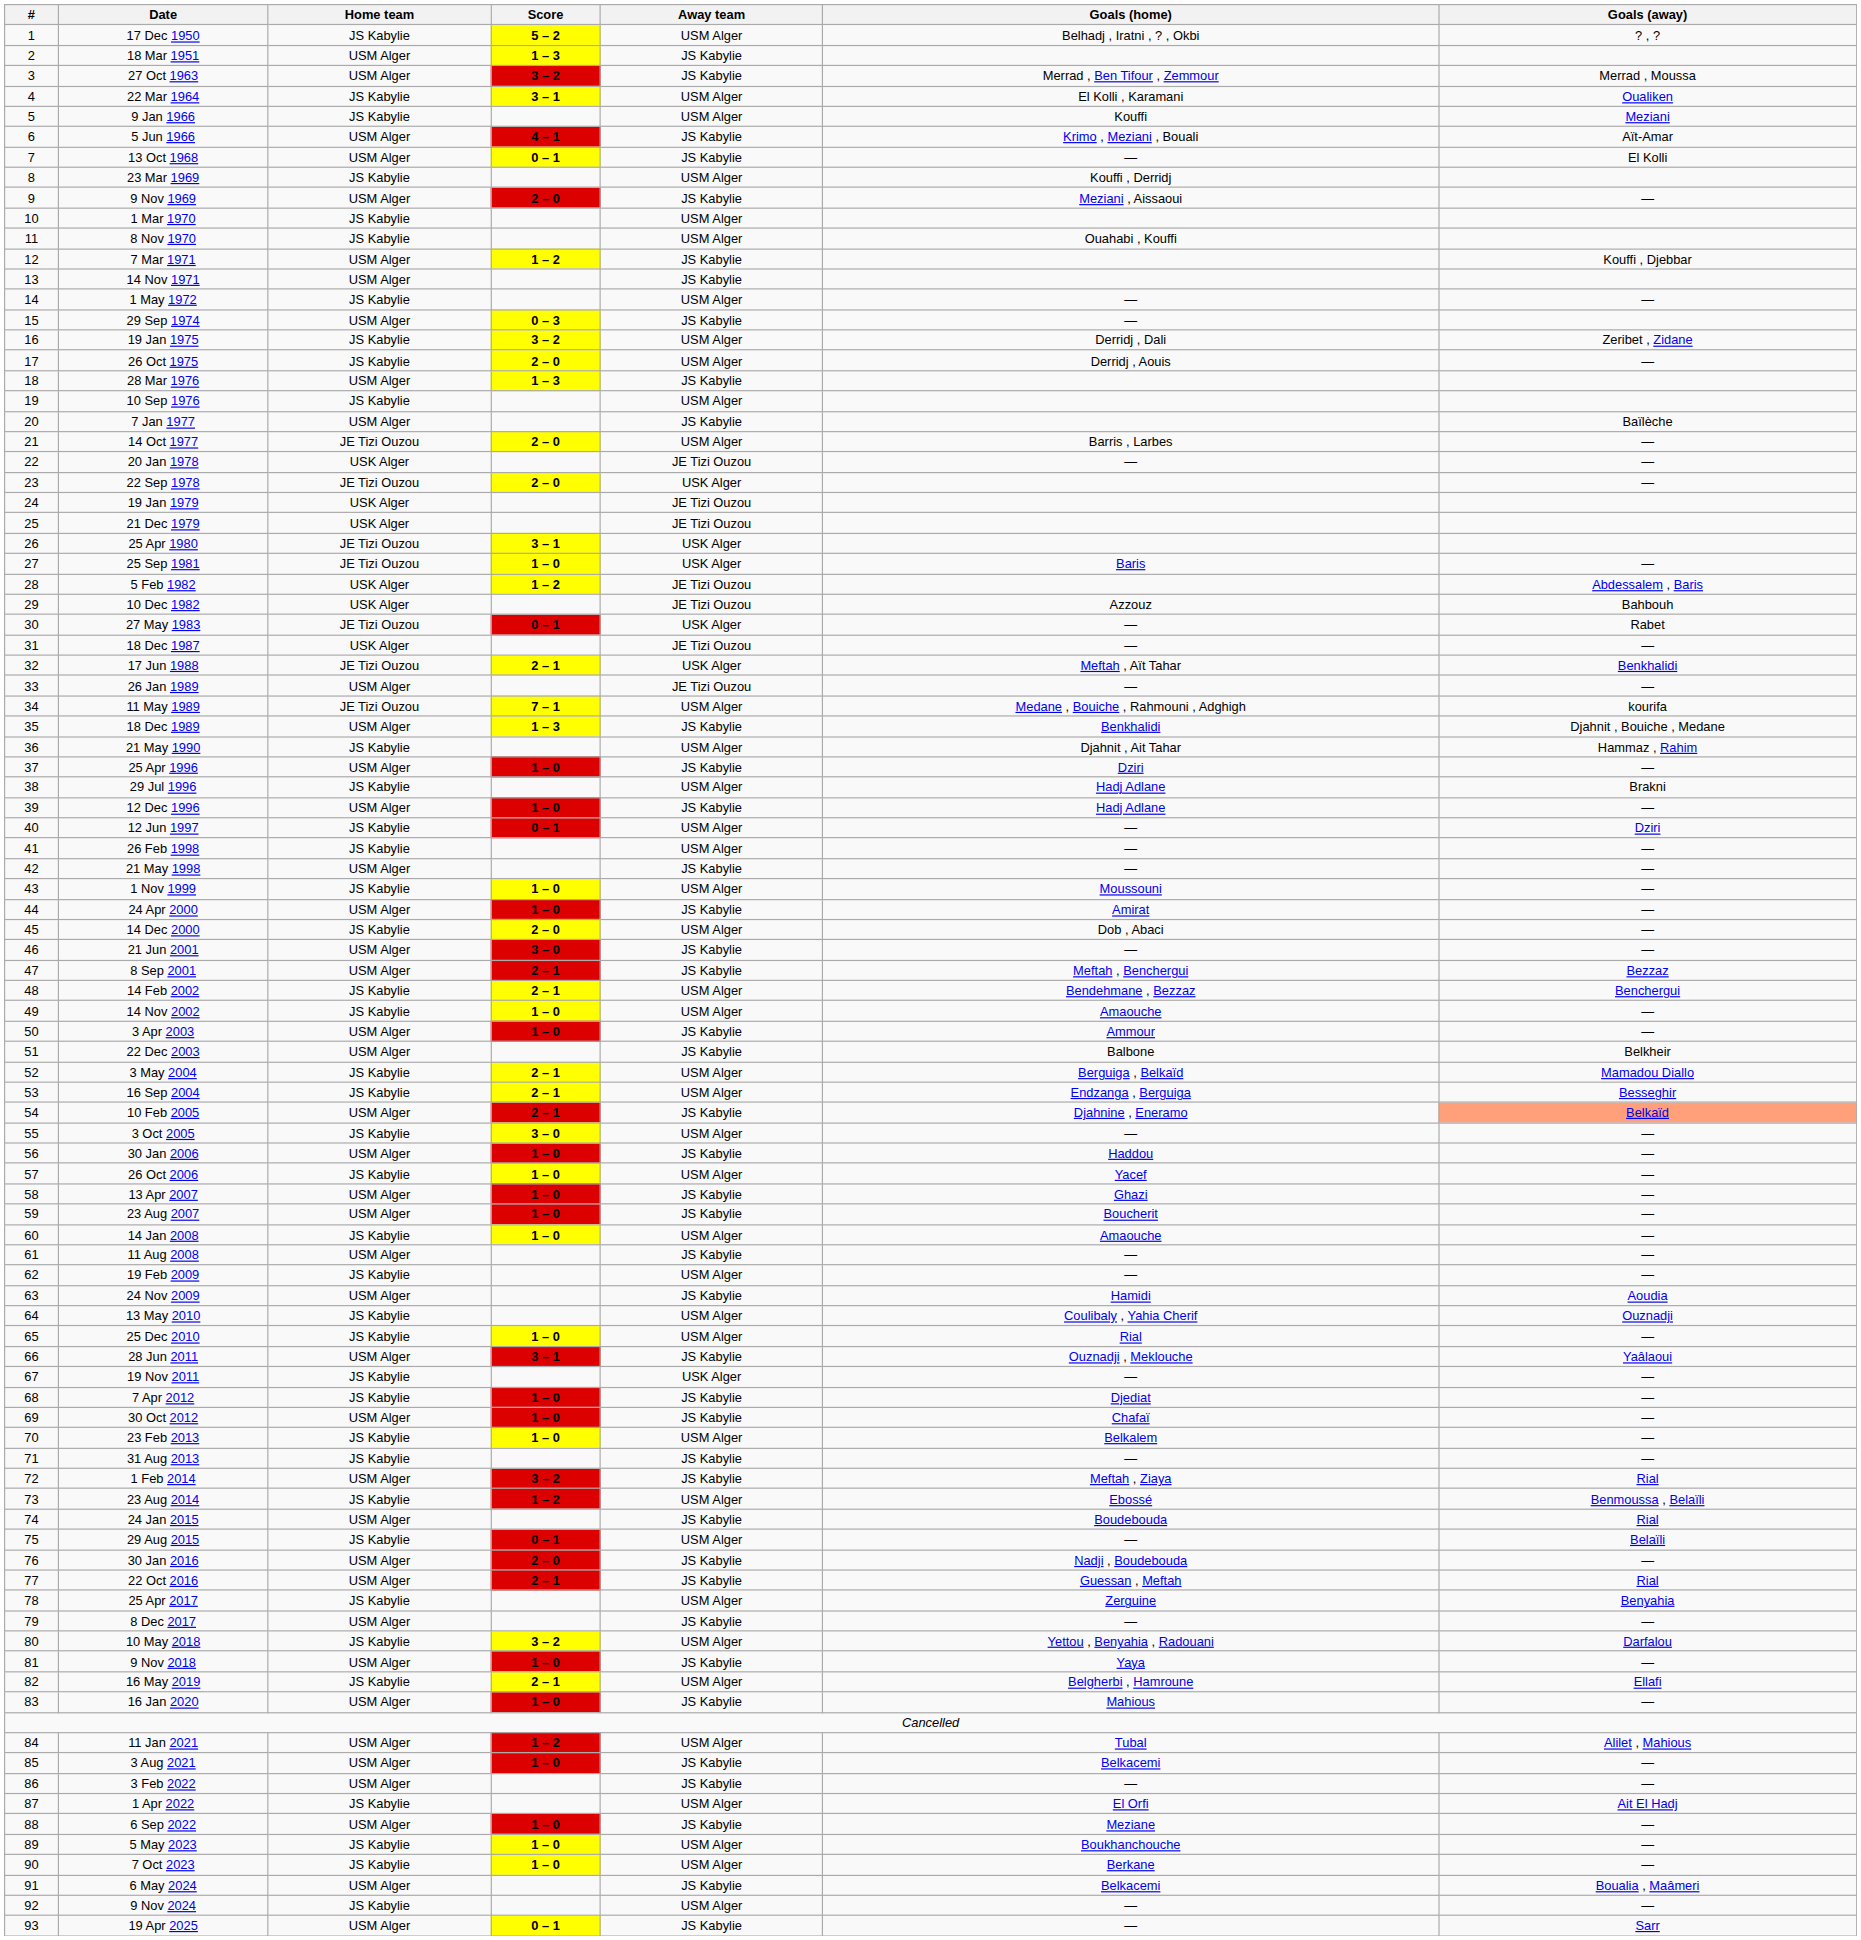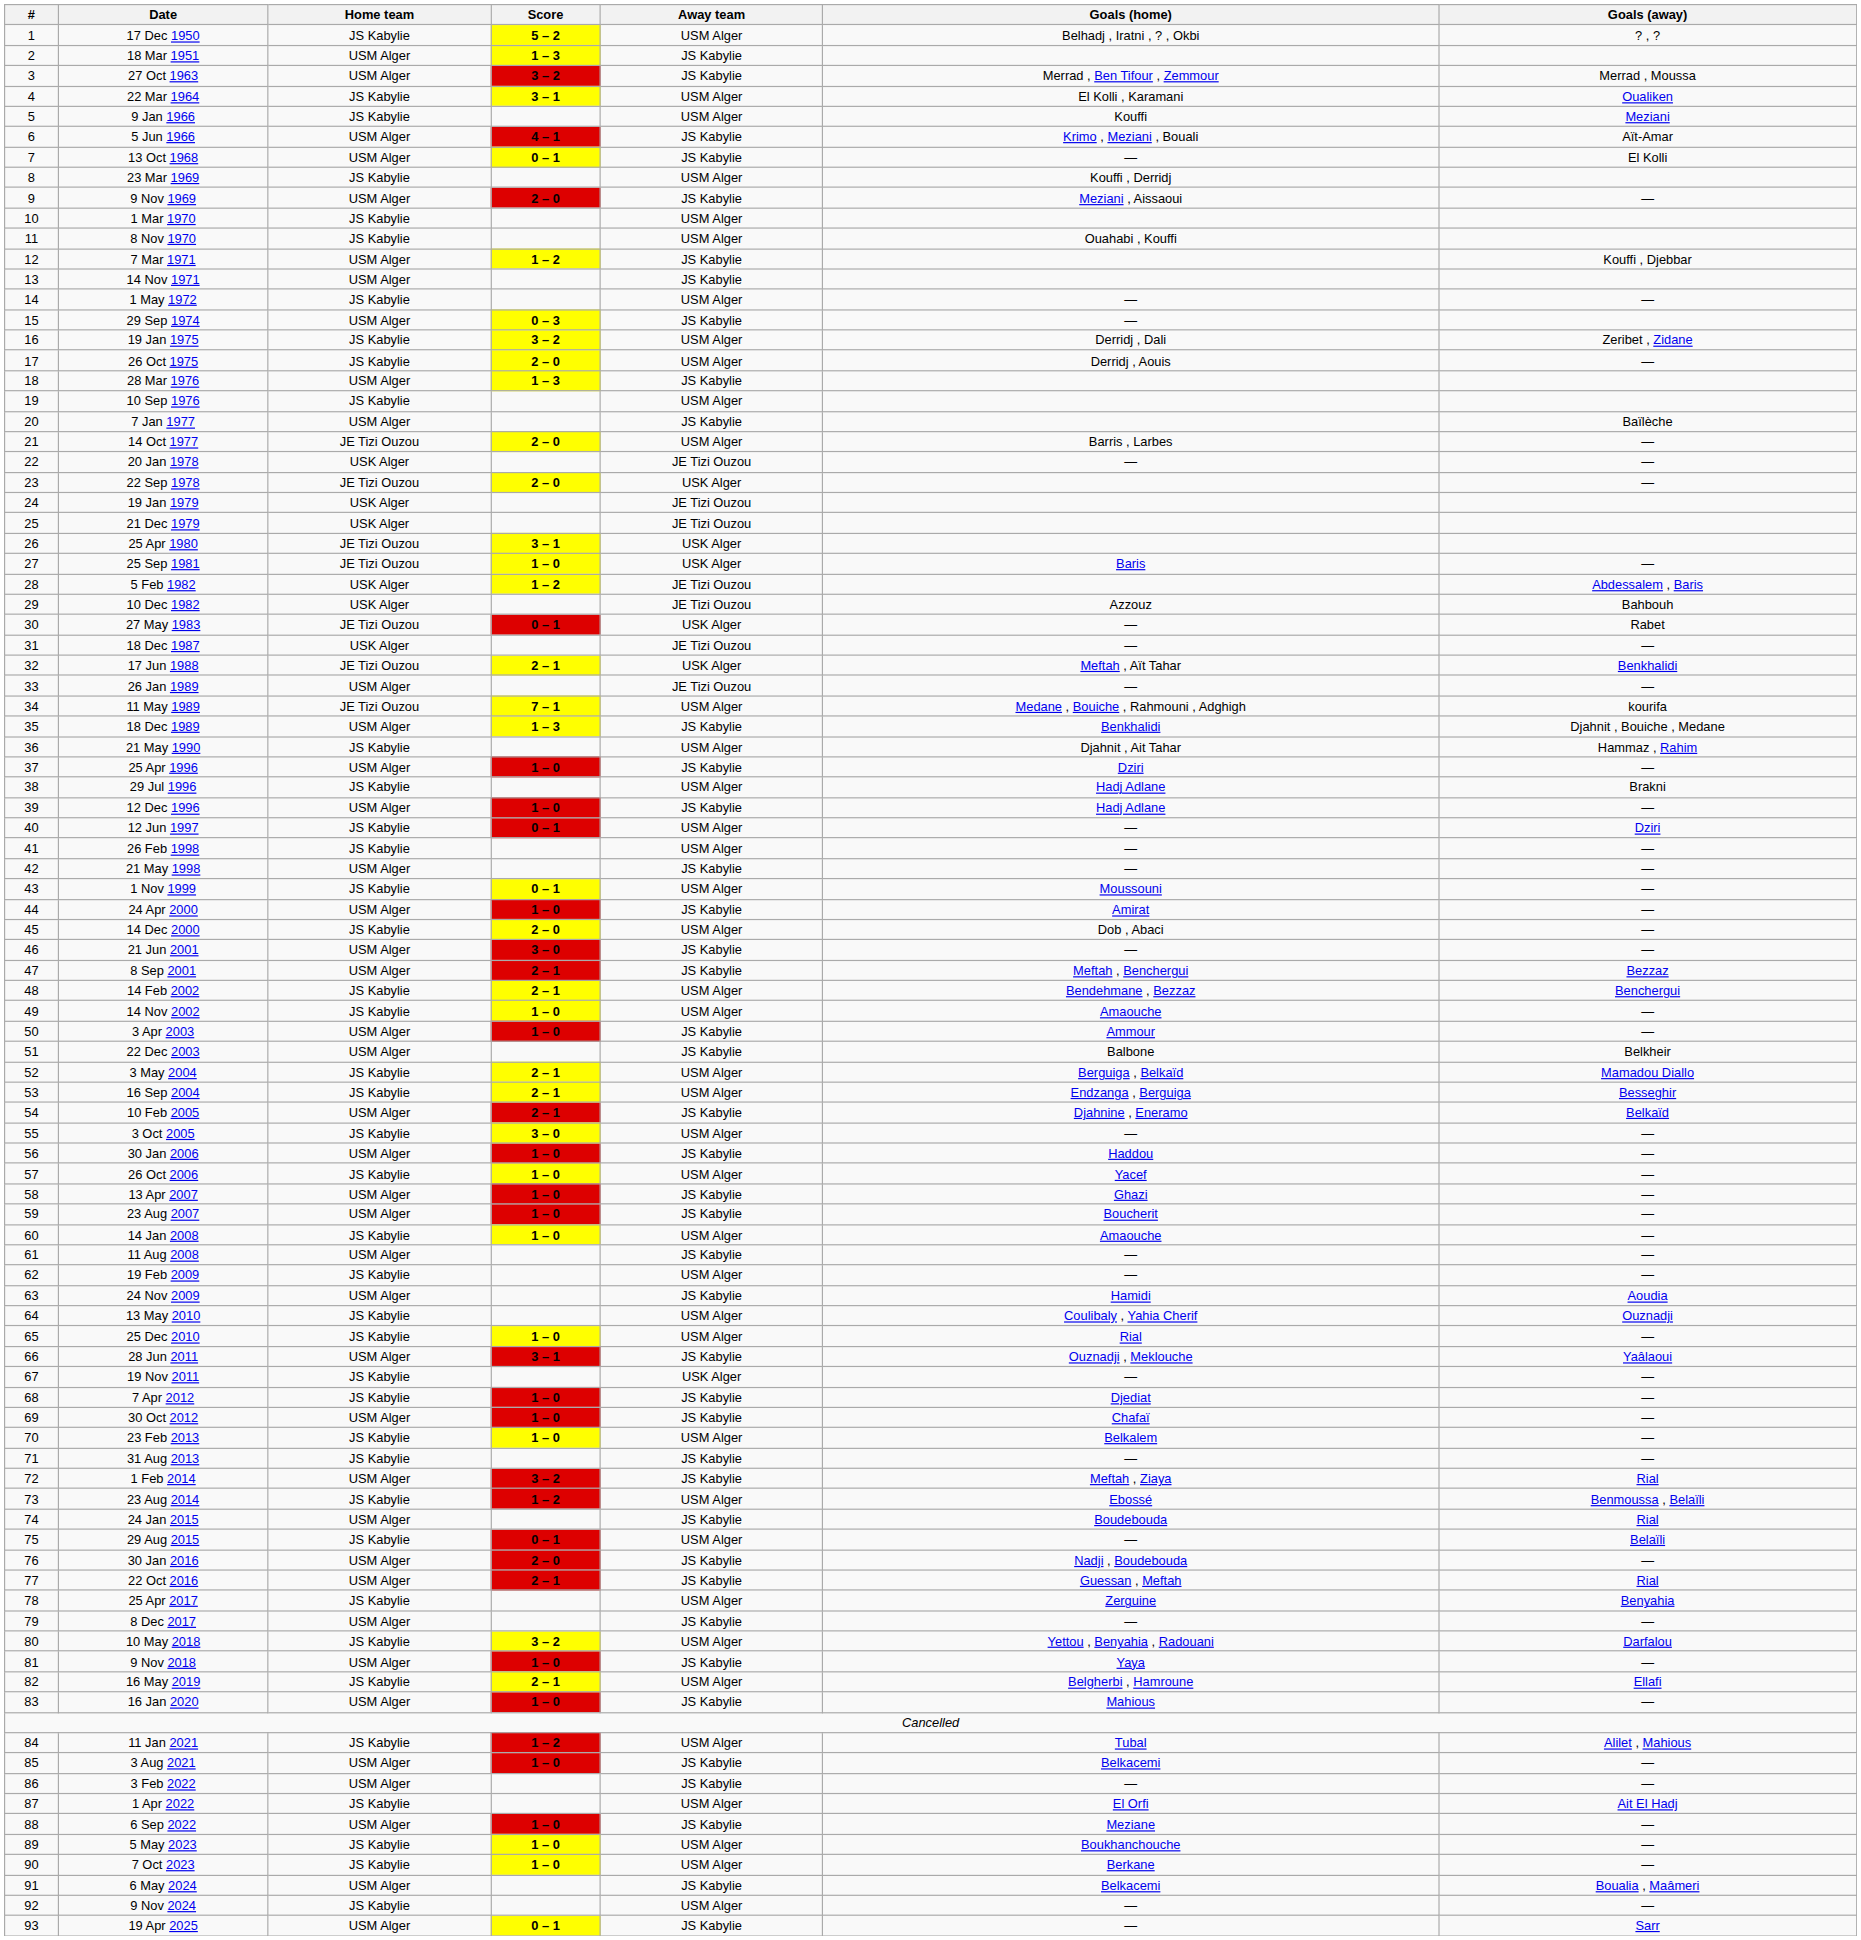1 Nov 1999 | Score: 1 – 0 -> 0 – 1
10 Feb 2005 | Goals (away): lightsalmon background -> no background
11 Jan 2021 | Home team: USM Alger -> JS Kabylie
